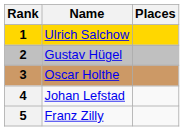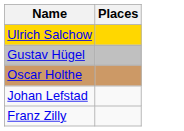- column: Rank | 1 | 2 | 3 | 4 | 5
